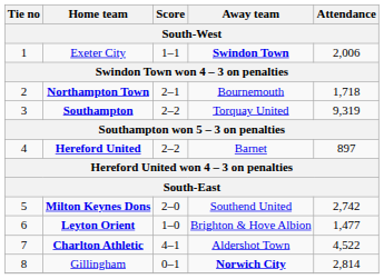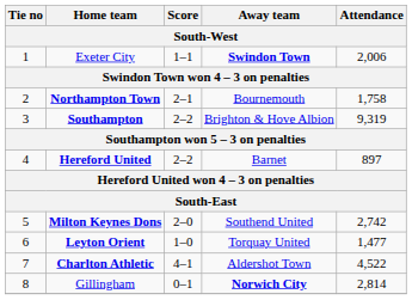Northampton Town | Attendance: 1,718 -> 1,758
Southampton | Away team: Torquay United -> Brighton & Hove Albion
Leyton Orient | Away team: Brighton & Hove Albion -> Torquay United
